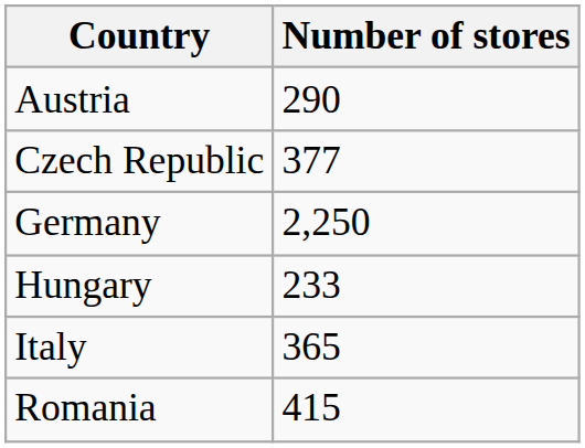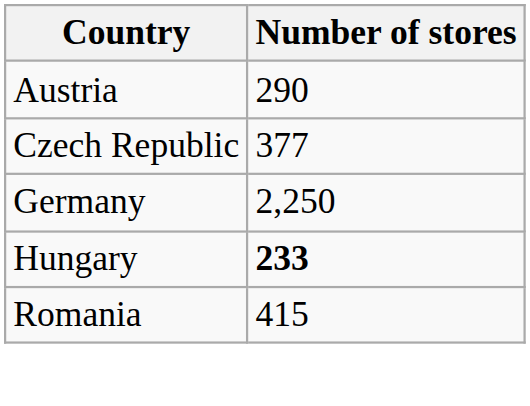Hungary | Number of stores: normal -> bold
- row: Italy | 365
